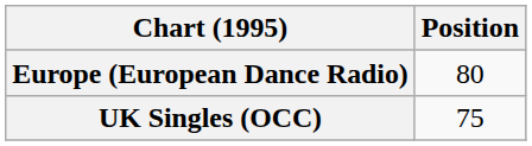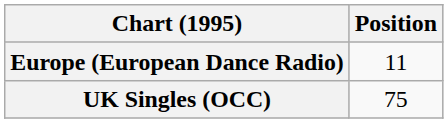Europe (European Dance Radio) | Position: 80 -> 11
